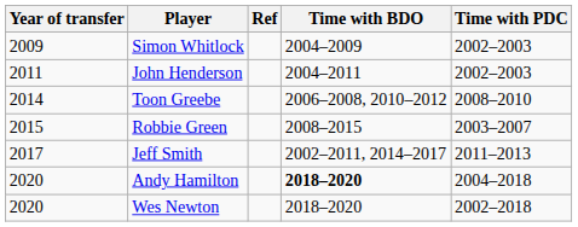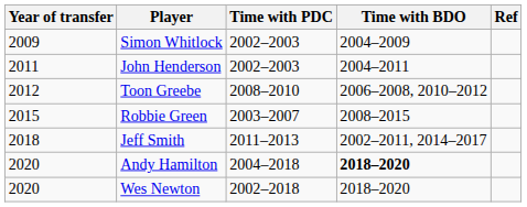columns swapped: Time with PDC <-> Ref
Toon Greebe | Year of transfer: 2014 -> 2012
Jeff Smith | Year of transfer: 2017 -> 2018
